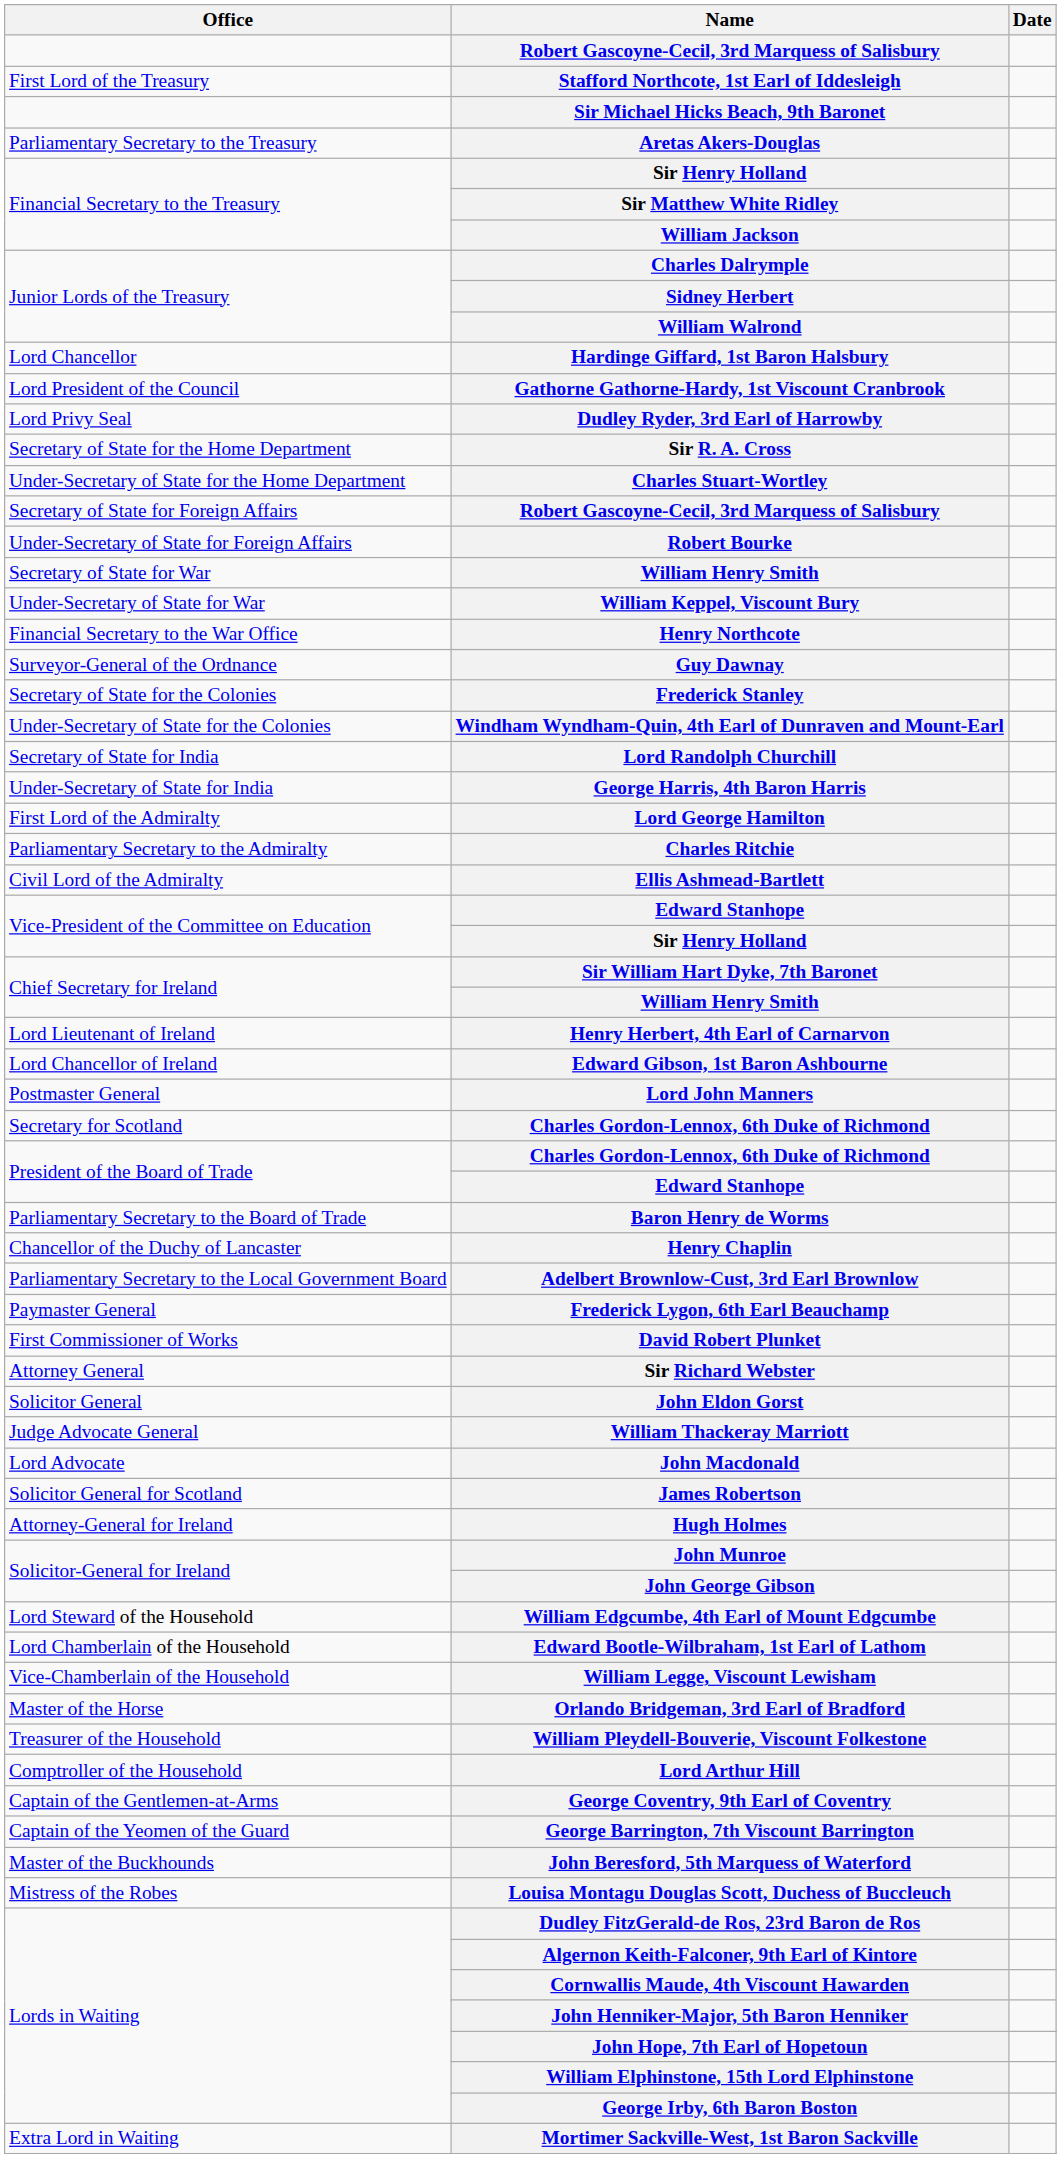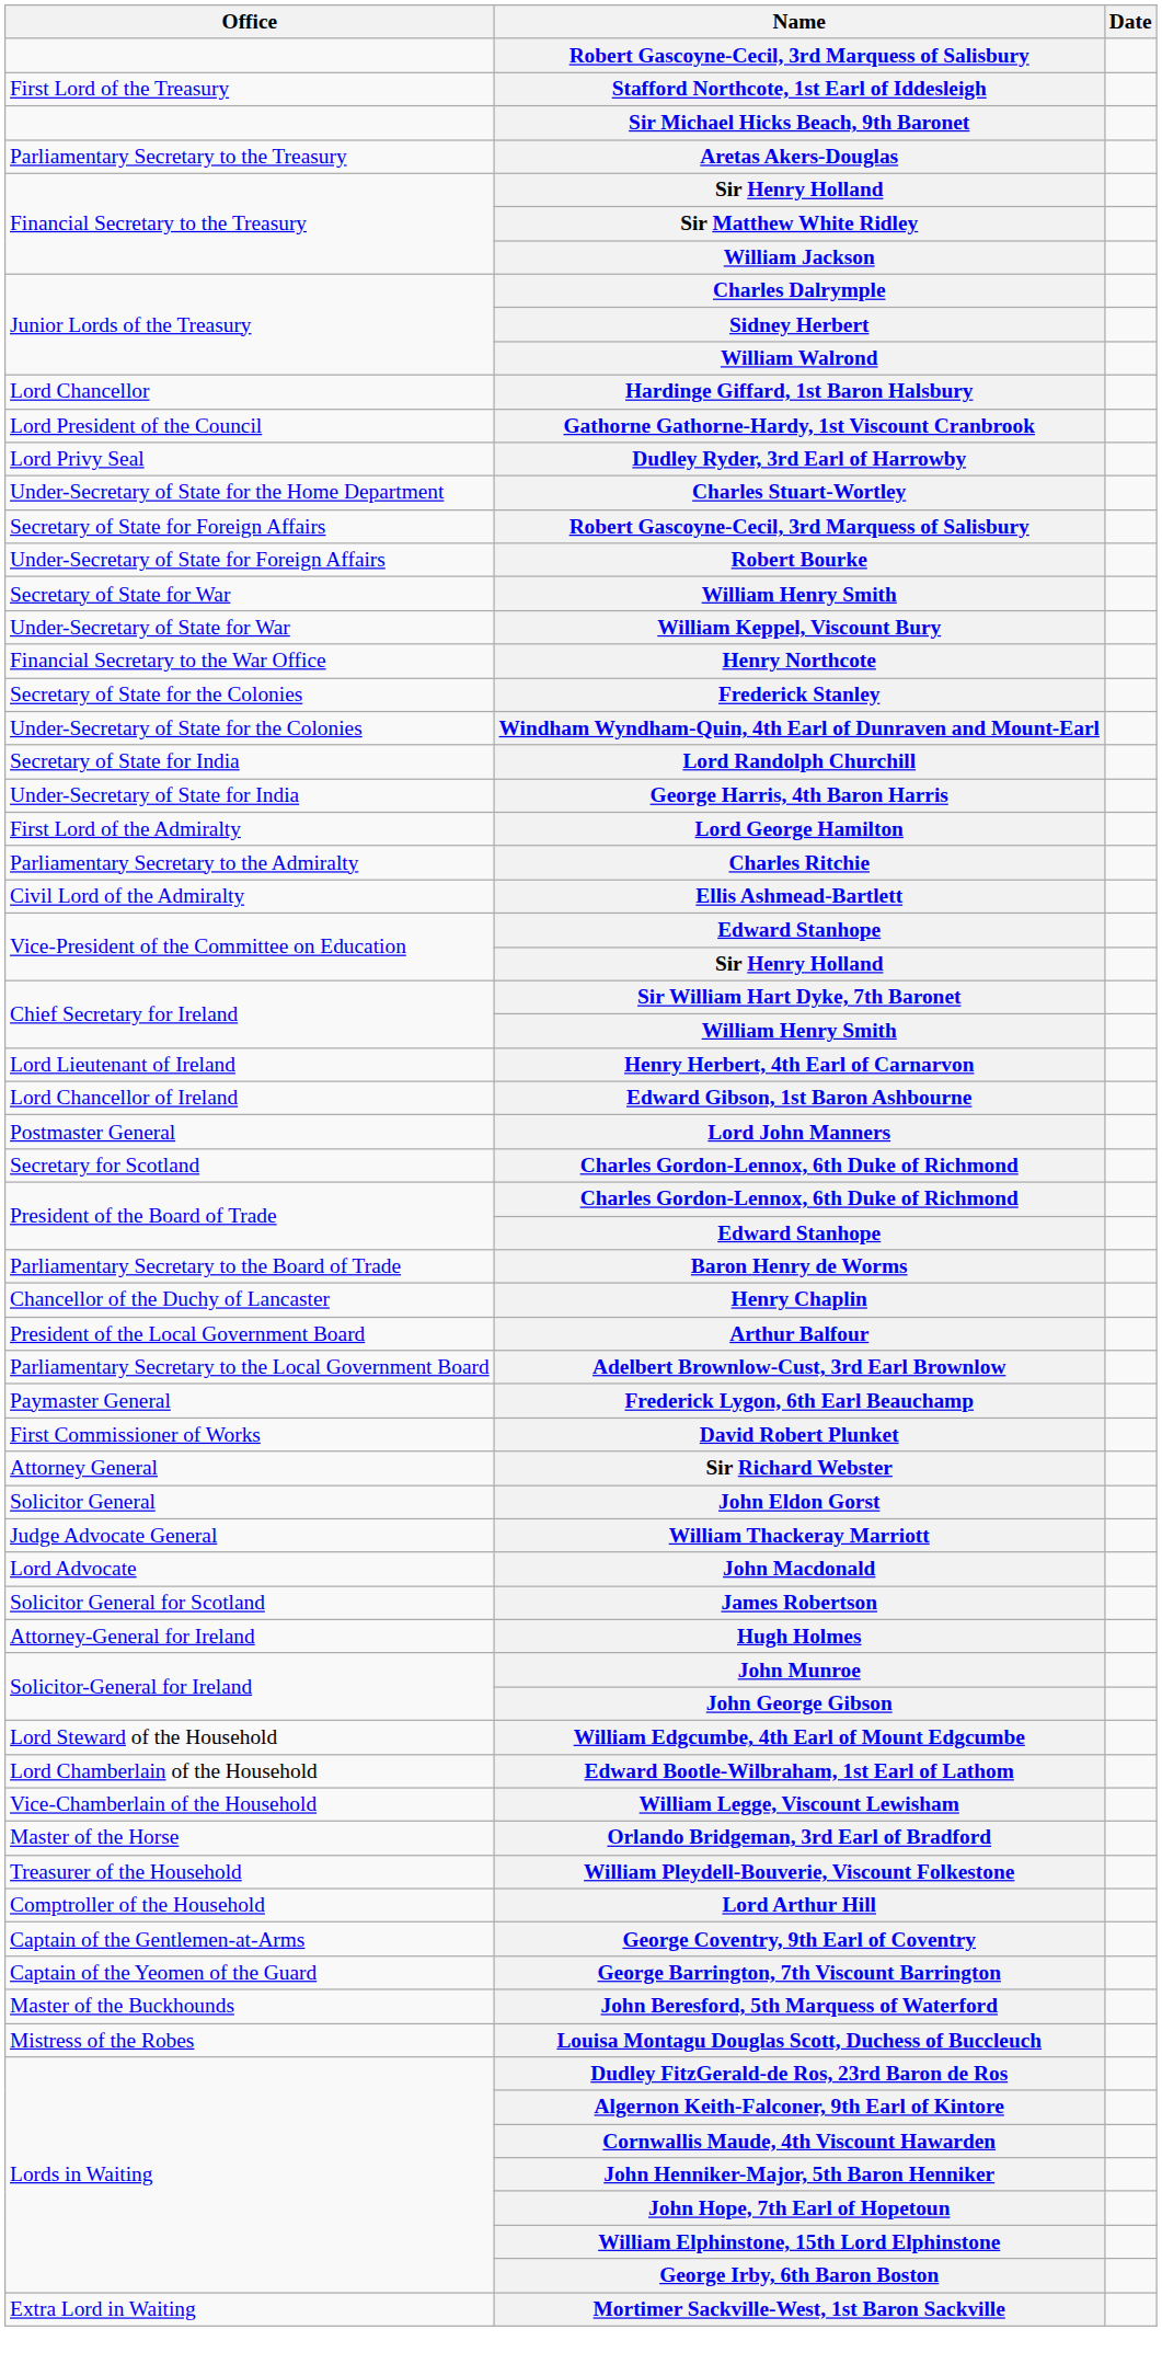- row: Secretary of State for the Home Department | Sir R. A. Cross
- row: Surveyor-General of the Ordnance | Guy Dawnay
+ row: President of the Local Government Board | Arthur Balfour
